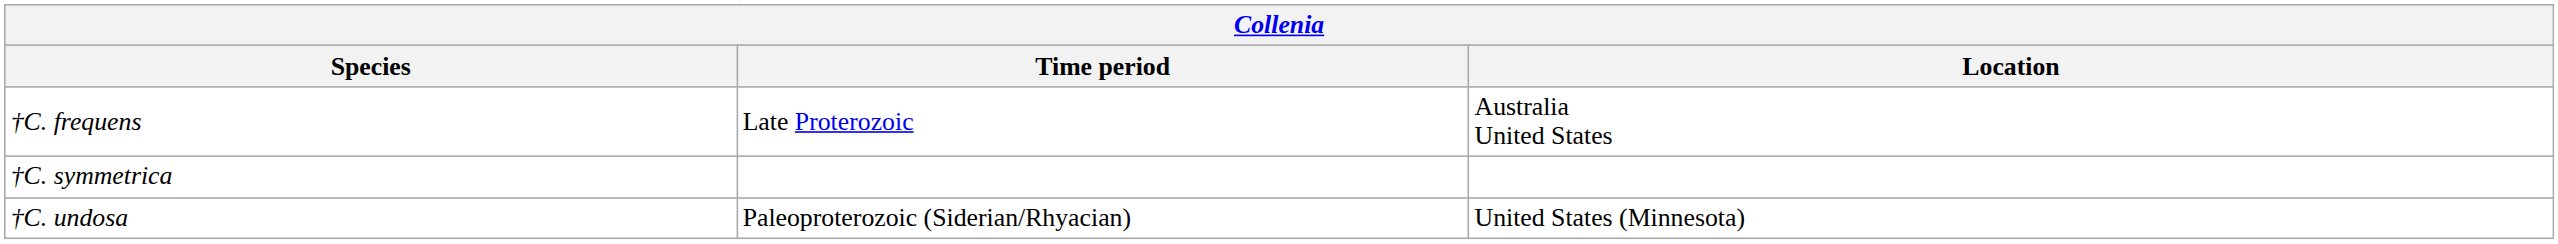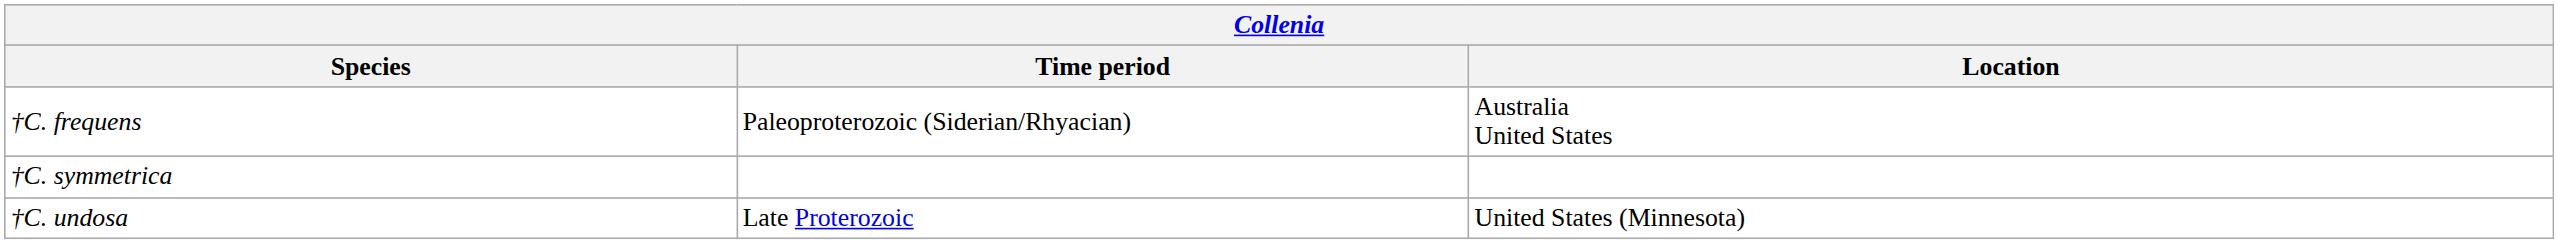†C. frequens | Time period: Late Proterozoic -> Paleoproterozoic (Siderian/Rhyacian)
†C. undosa | Time period: Paleoproterozoic (Siderian/Rhyacian) -> Late Proterozoic
